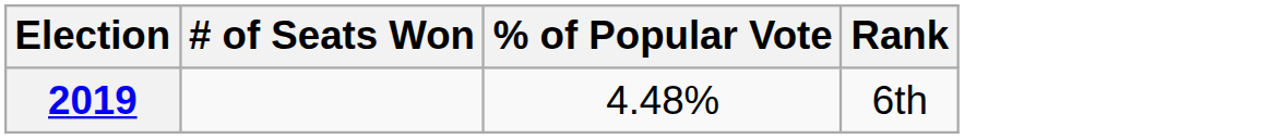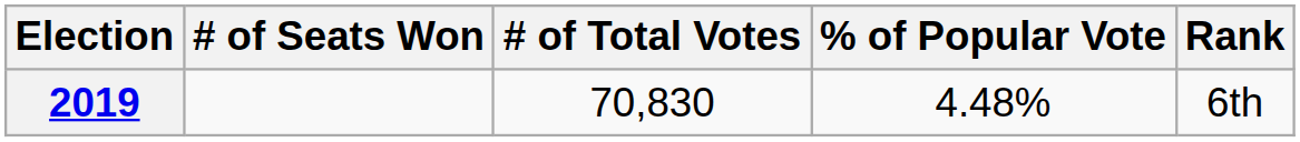+ column: # of Total Votes | 70,830
